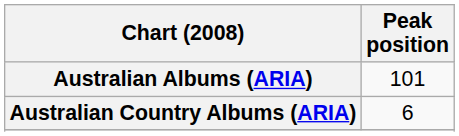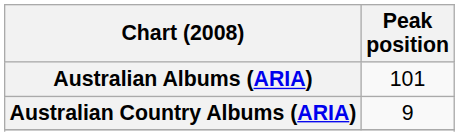Australian Country Albums (ARIA) | Peak position: 6 -> 9
